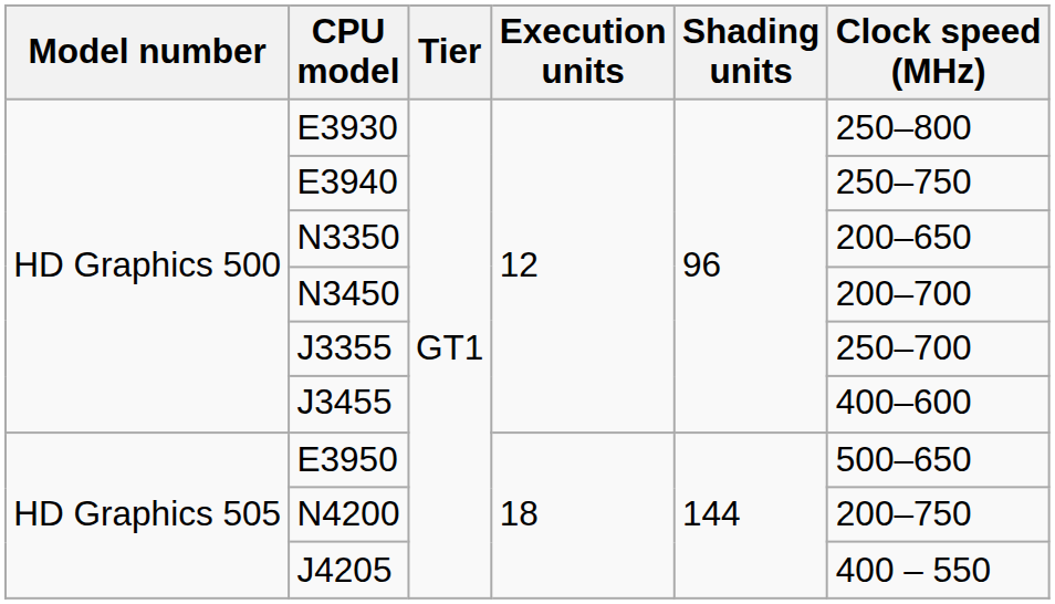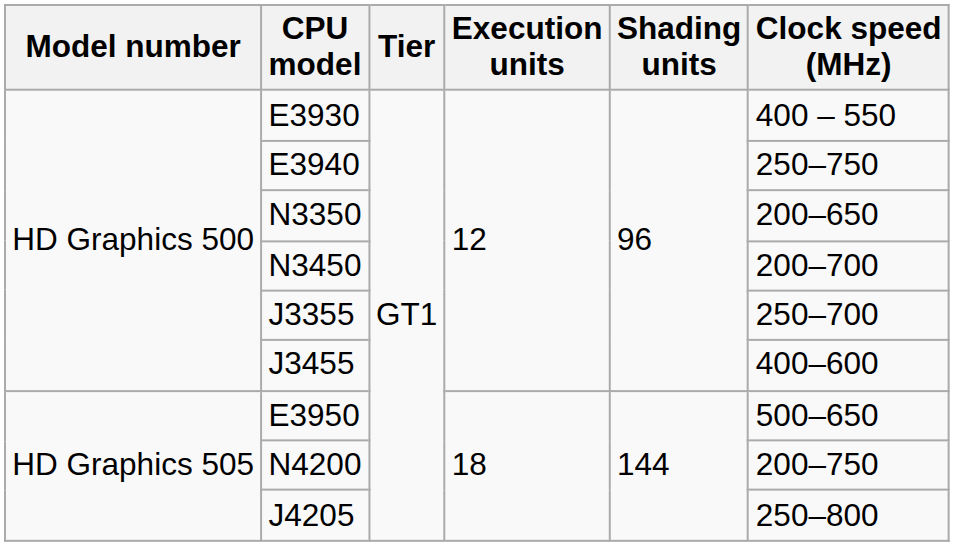E3930 | Clock speed (MHz): 250–800 -> 400 – 550
J4205 | Clock speed (MHz): 400 – 550 -> 250–800
